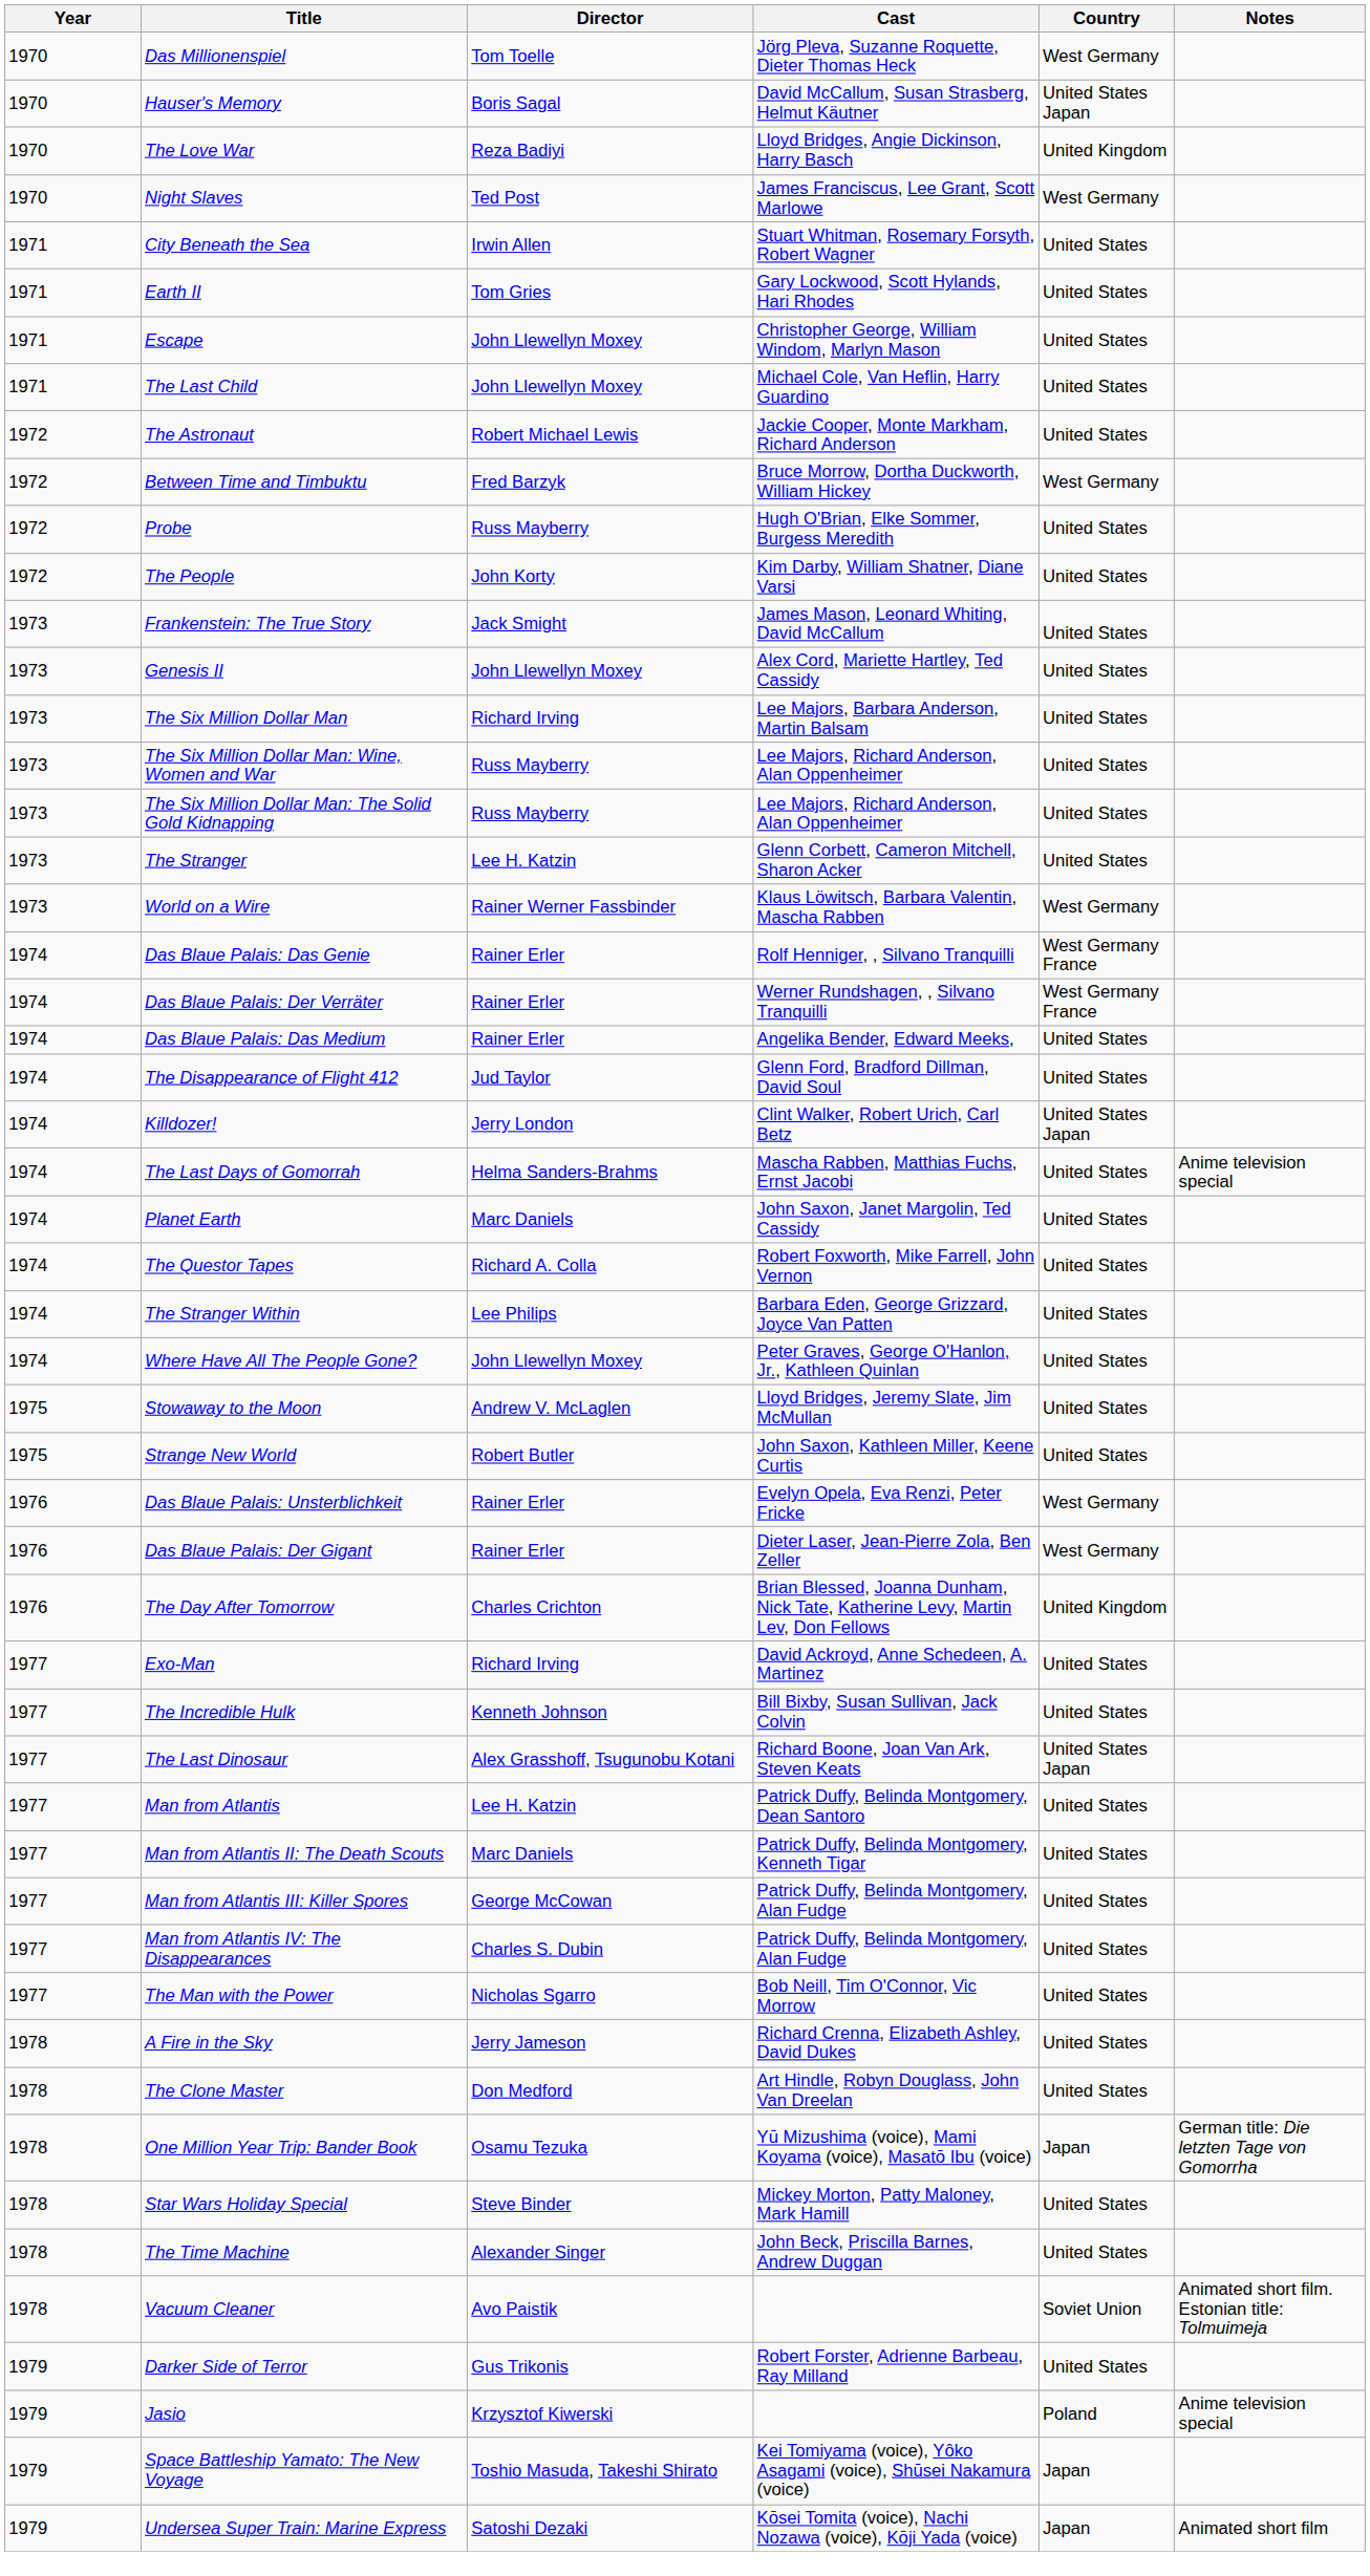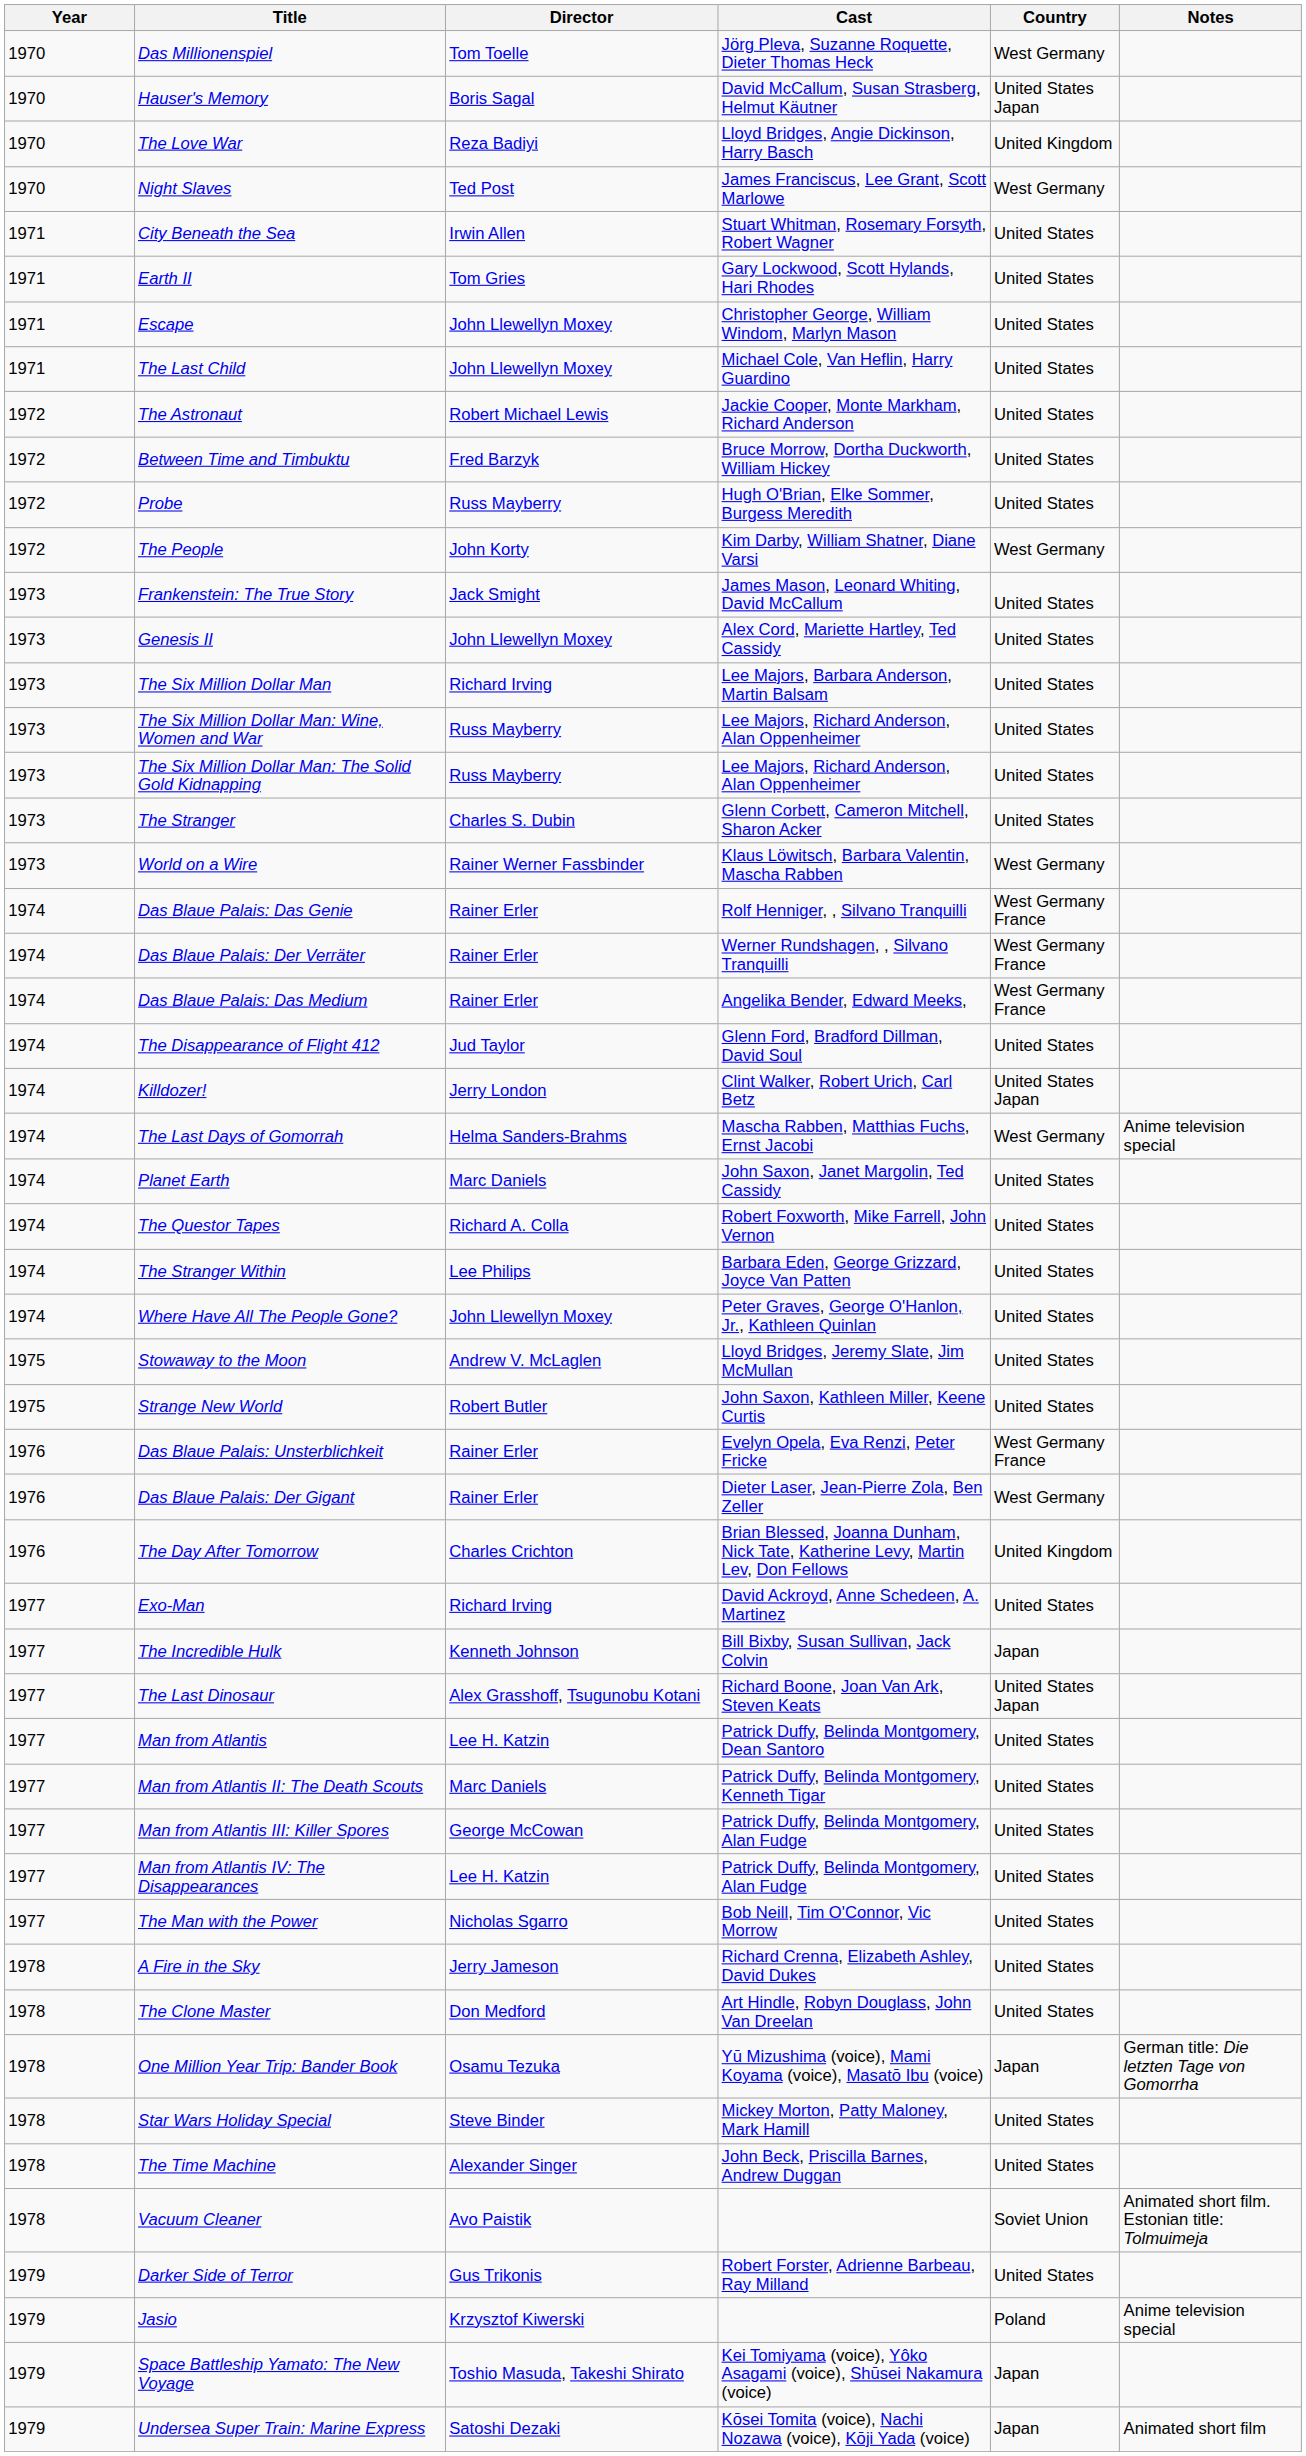Between Time and Timbuktu | Country: West Germany -> United States
The People | Country: United States -> West Germany
The Stranger | Director: Lee H. Katzin -> Charles S. Dubin
Das Blaue Palais: Das Medium | Country: United States -> West Germany France
The Last Days of Gomorrah | Country: United States -> West Germany
Das Blaue Palais: Unsterblichkeit | Country: West Germany -> West Germany France
The Incredible Hulk | Country: United States -> Japan
Man from Atlantis IV: The Disappearances | Director: Charles S. Dubin -> Lee H. Katzin
